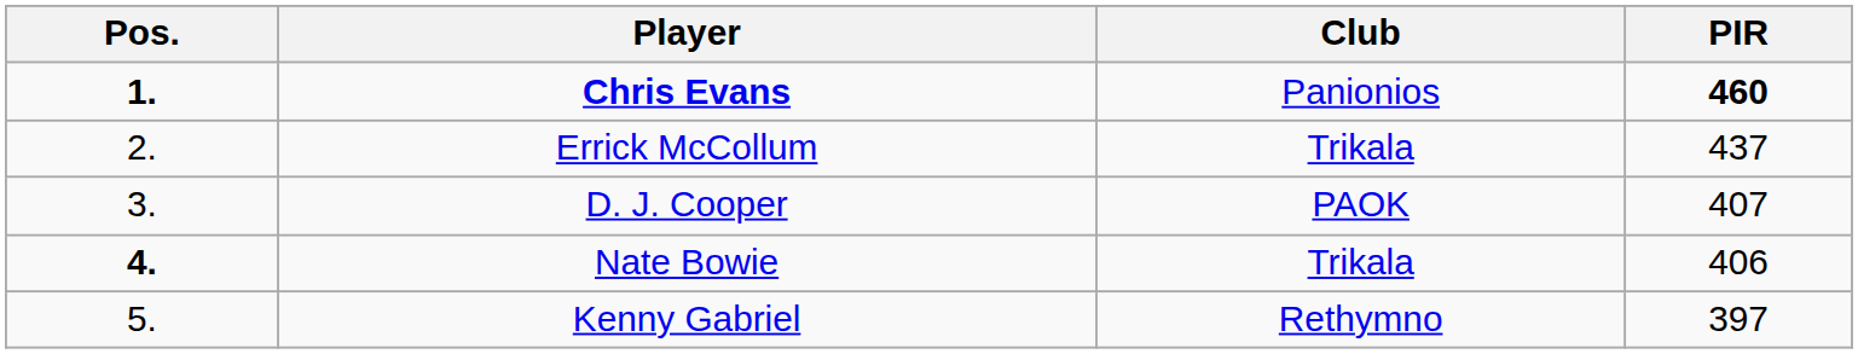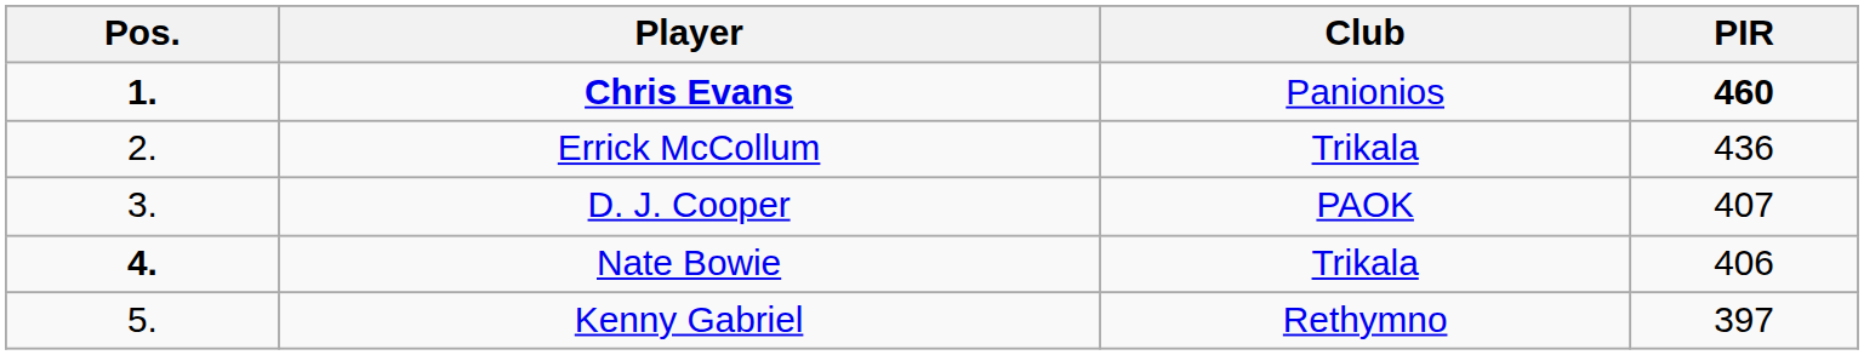Errick McCollum | PIR: 437 -> 436
